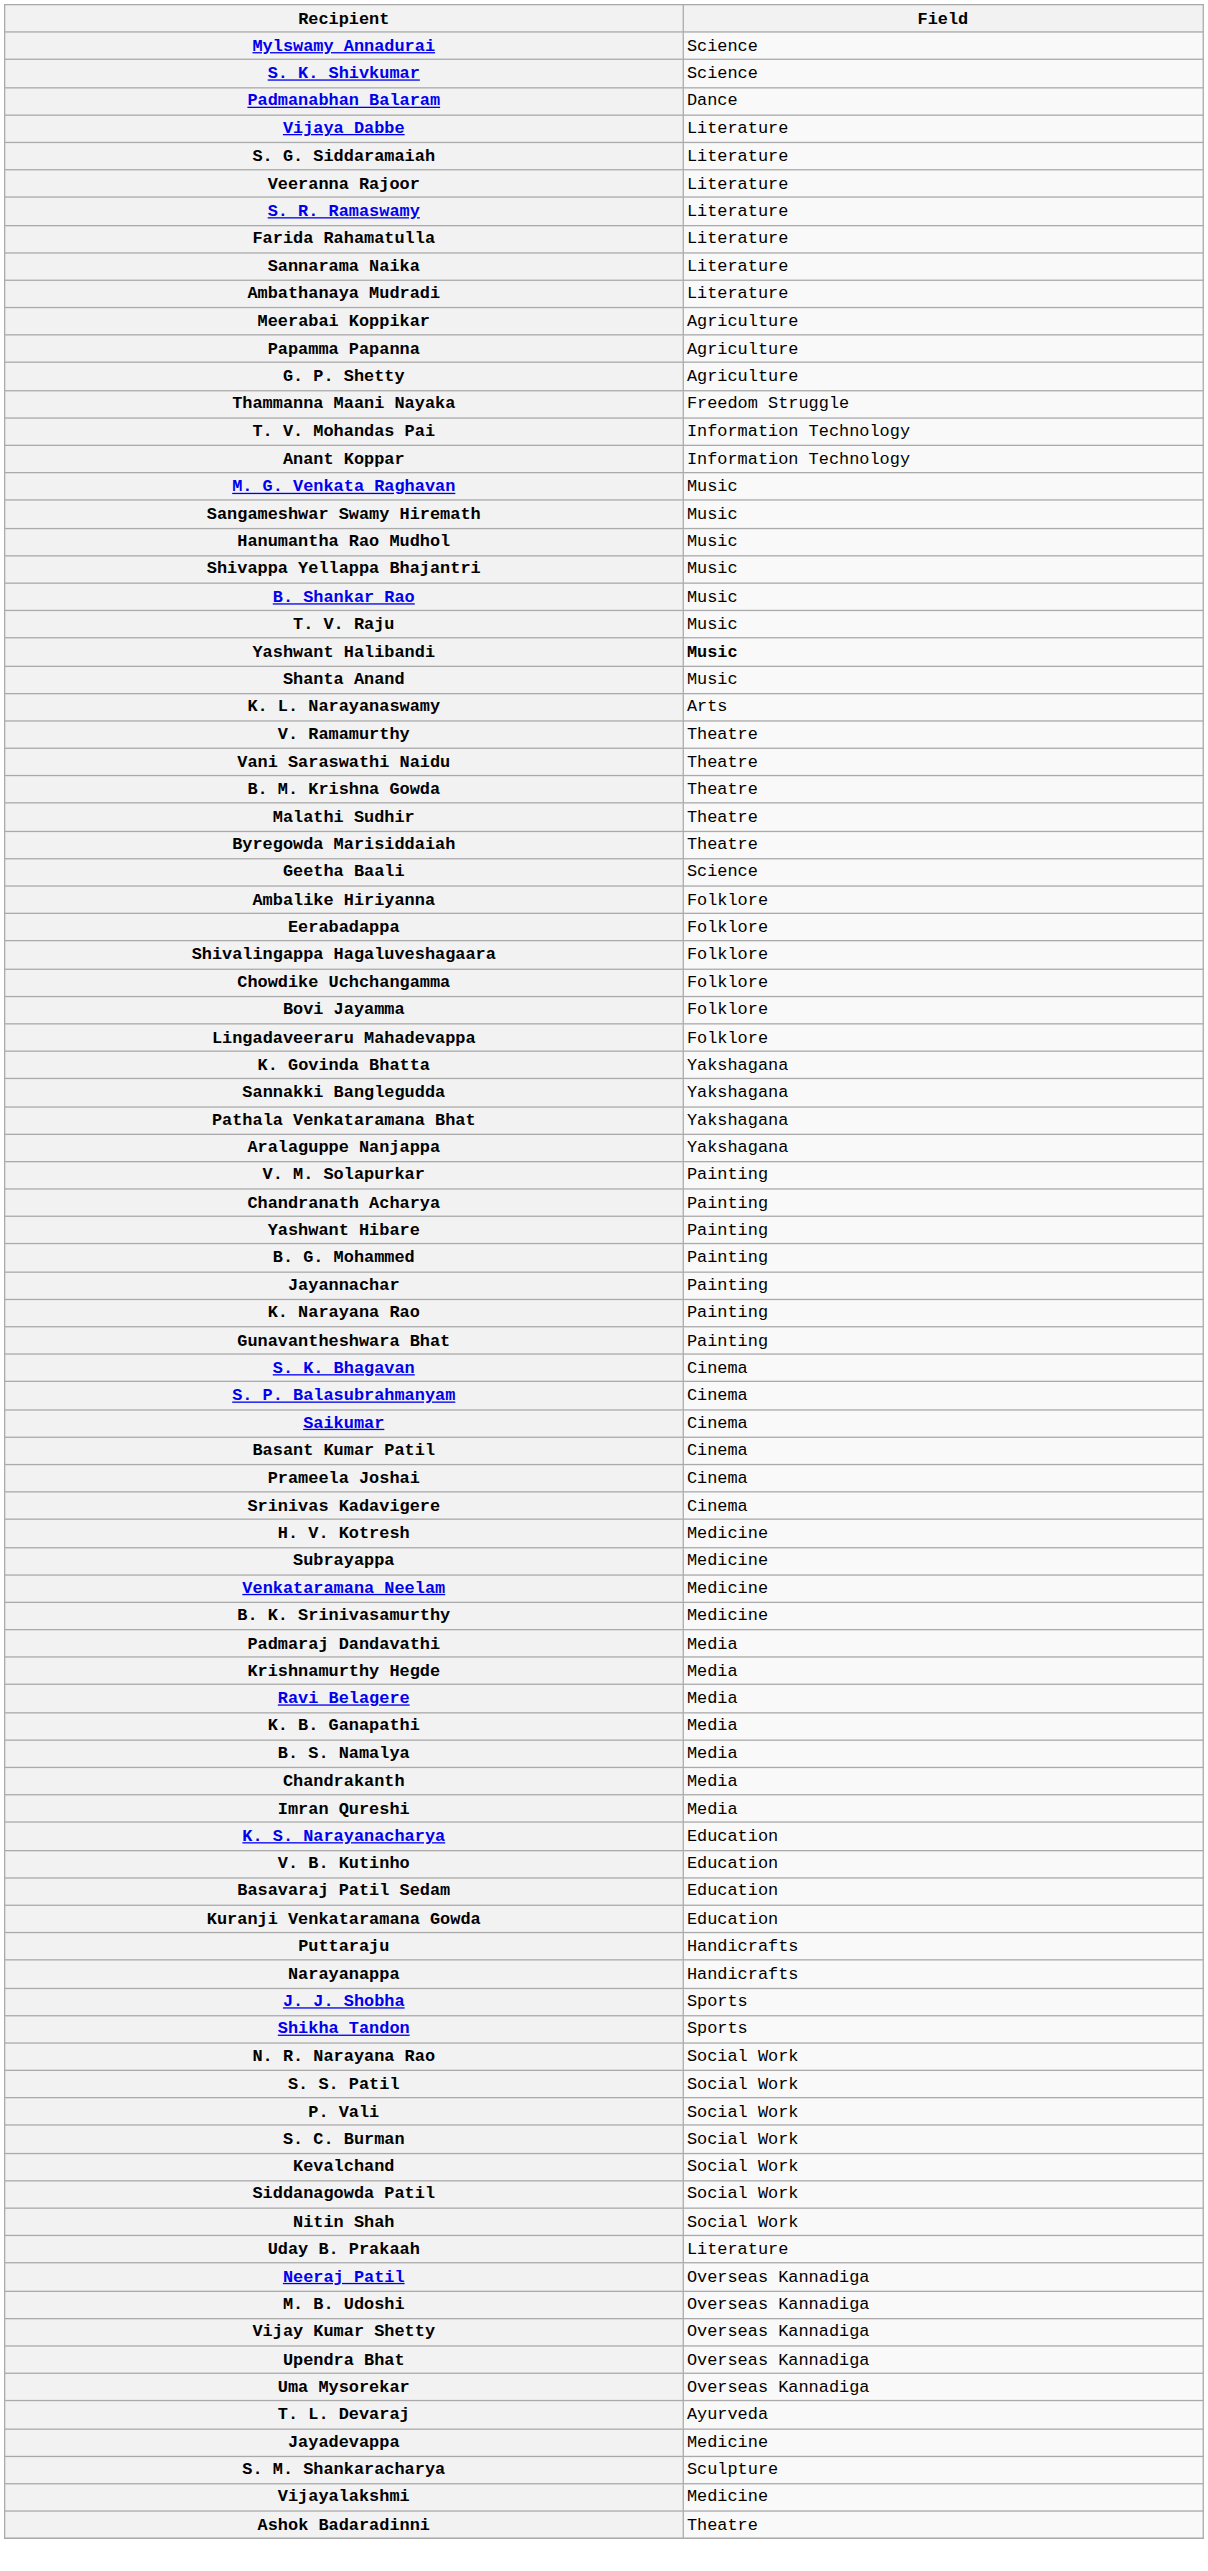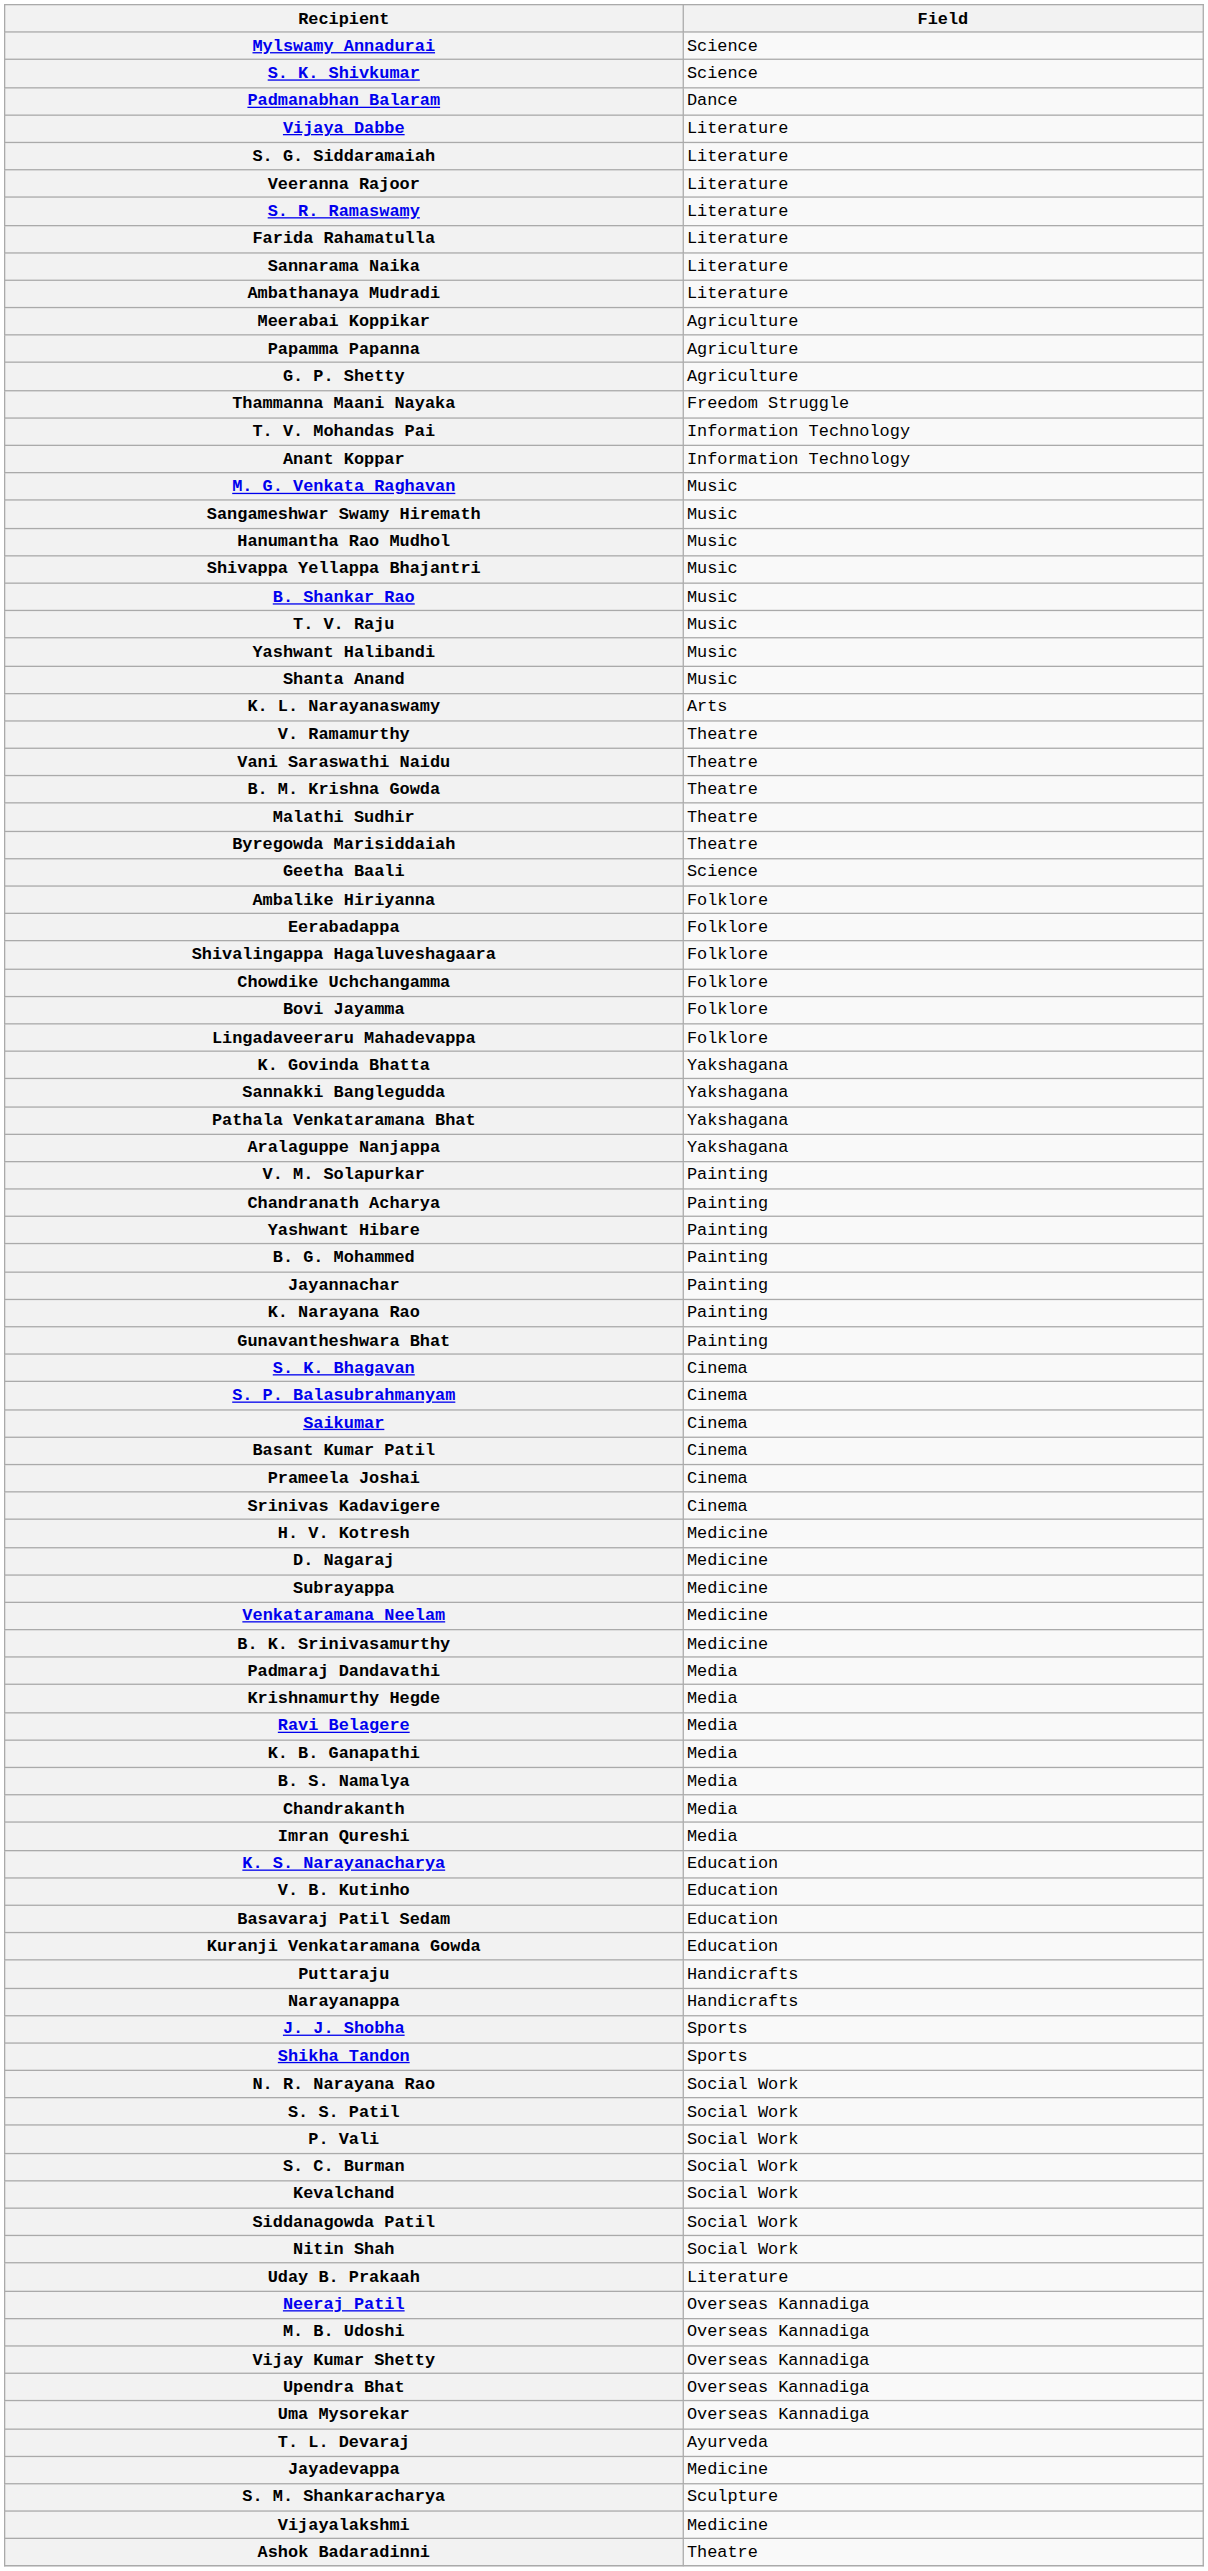Yashwant Halibandi | Field: bold -> normal
+ row: D. Nagaraj | Medicine
